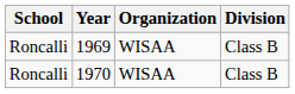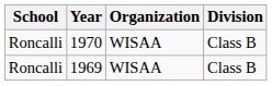rows swapped: 1969 <-> 1970
